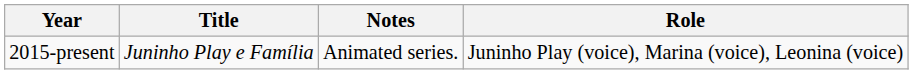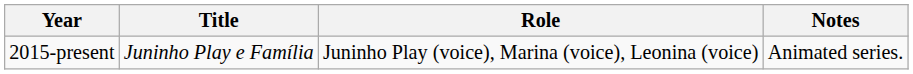columns swapped: Role <-> Notes
